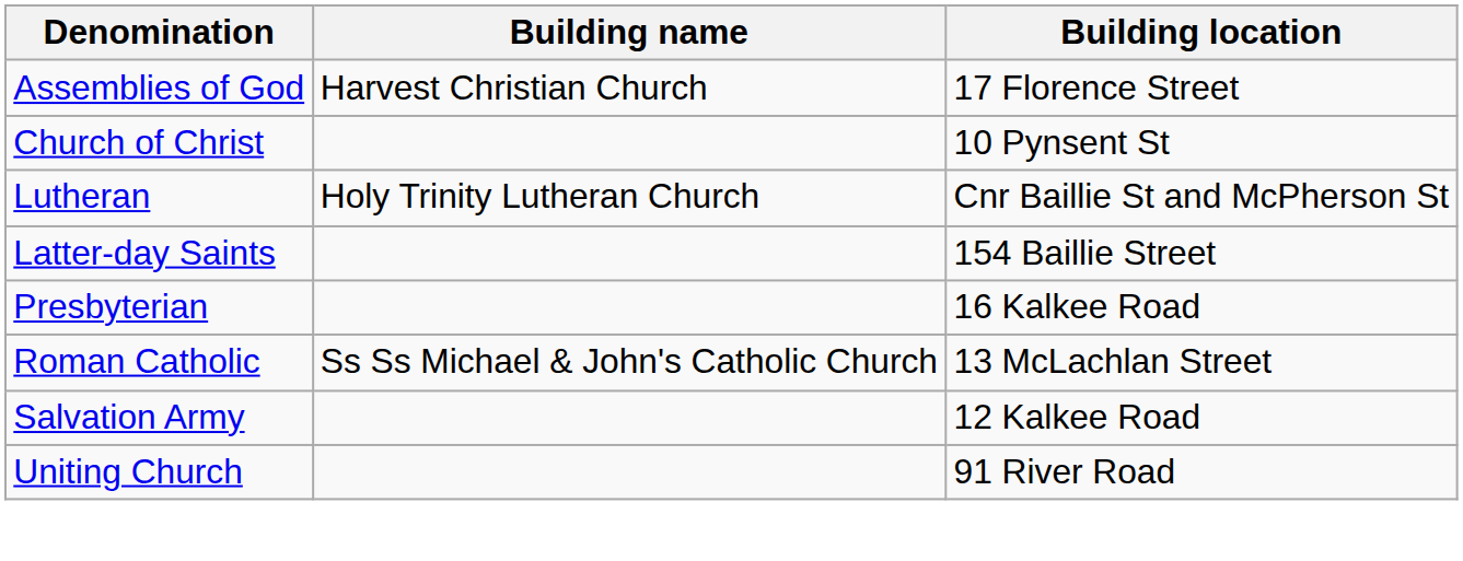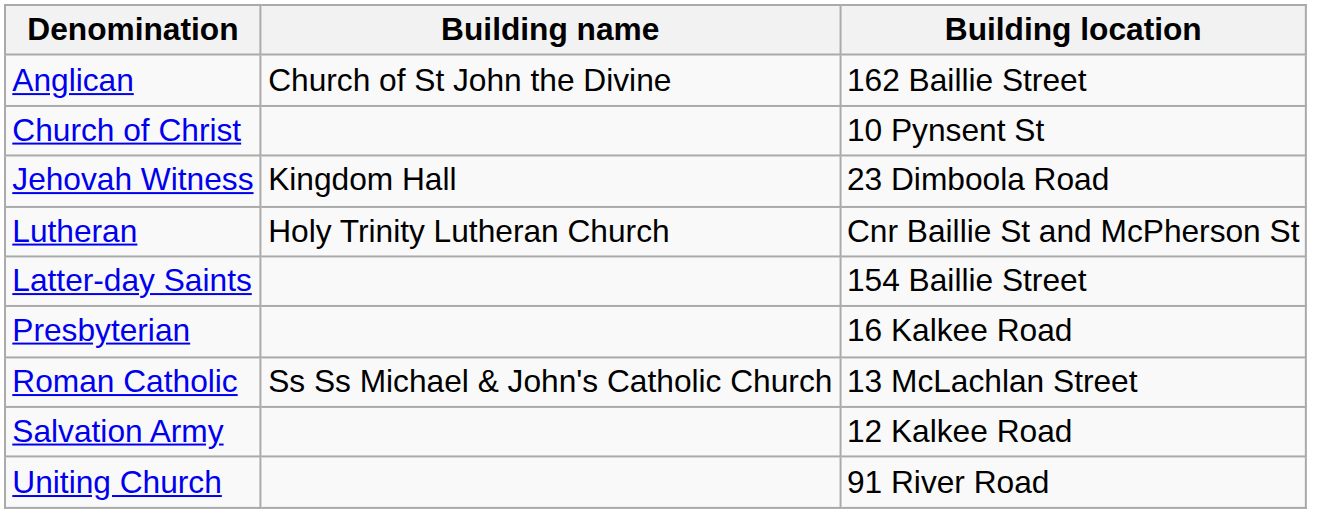+ row: Anglican | Church of St John the Divine | 162 Baillie Street
- row: Assemblies of God | Harvest Christian Church | 17 Florence Street
+ row: Jehovah Witness | Kingdom Hall | 23 Dimboola Road
